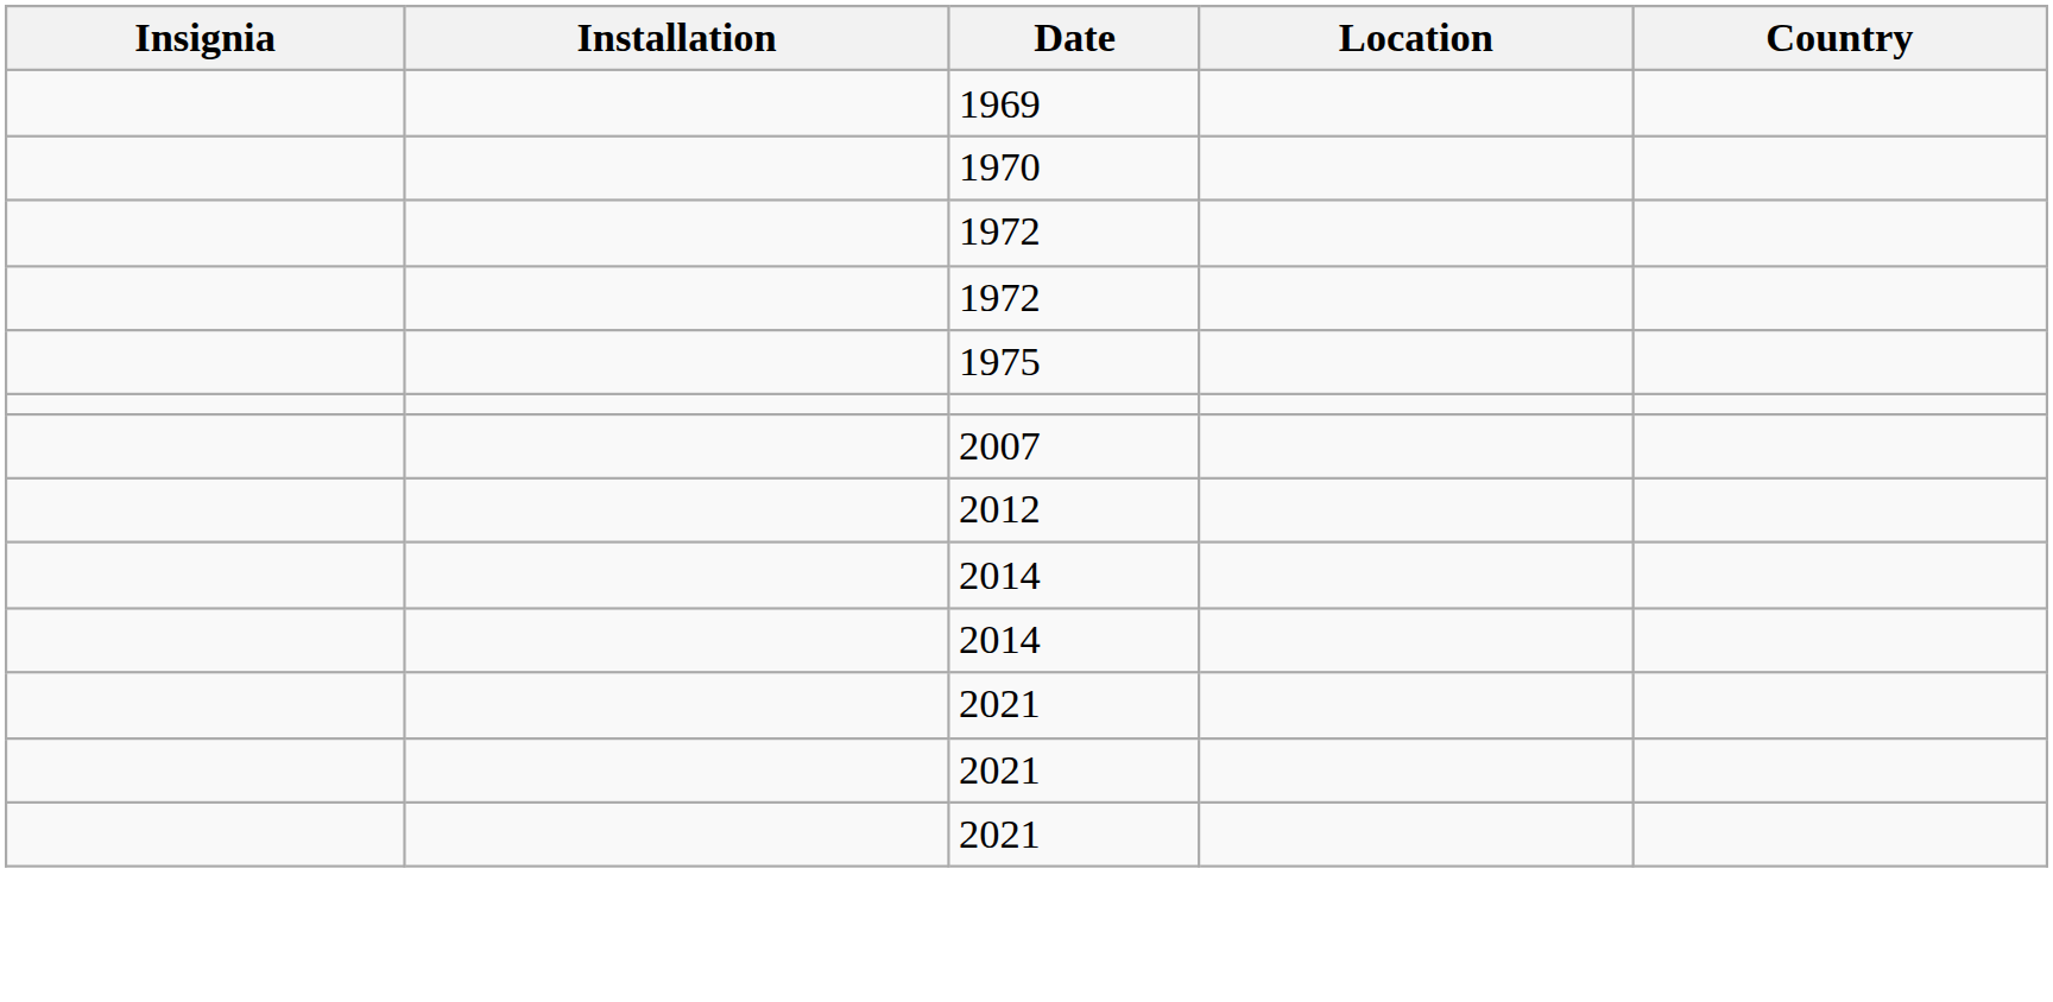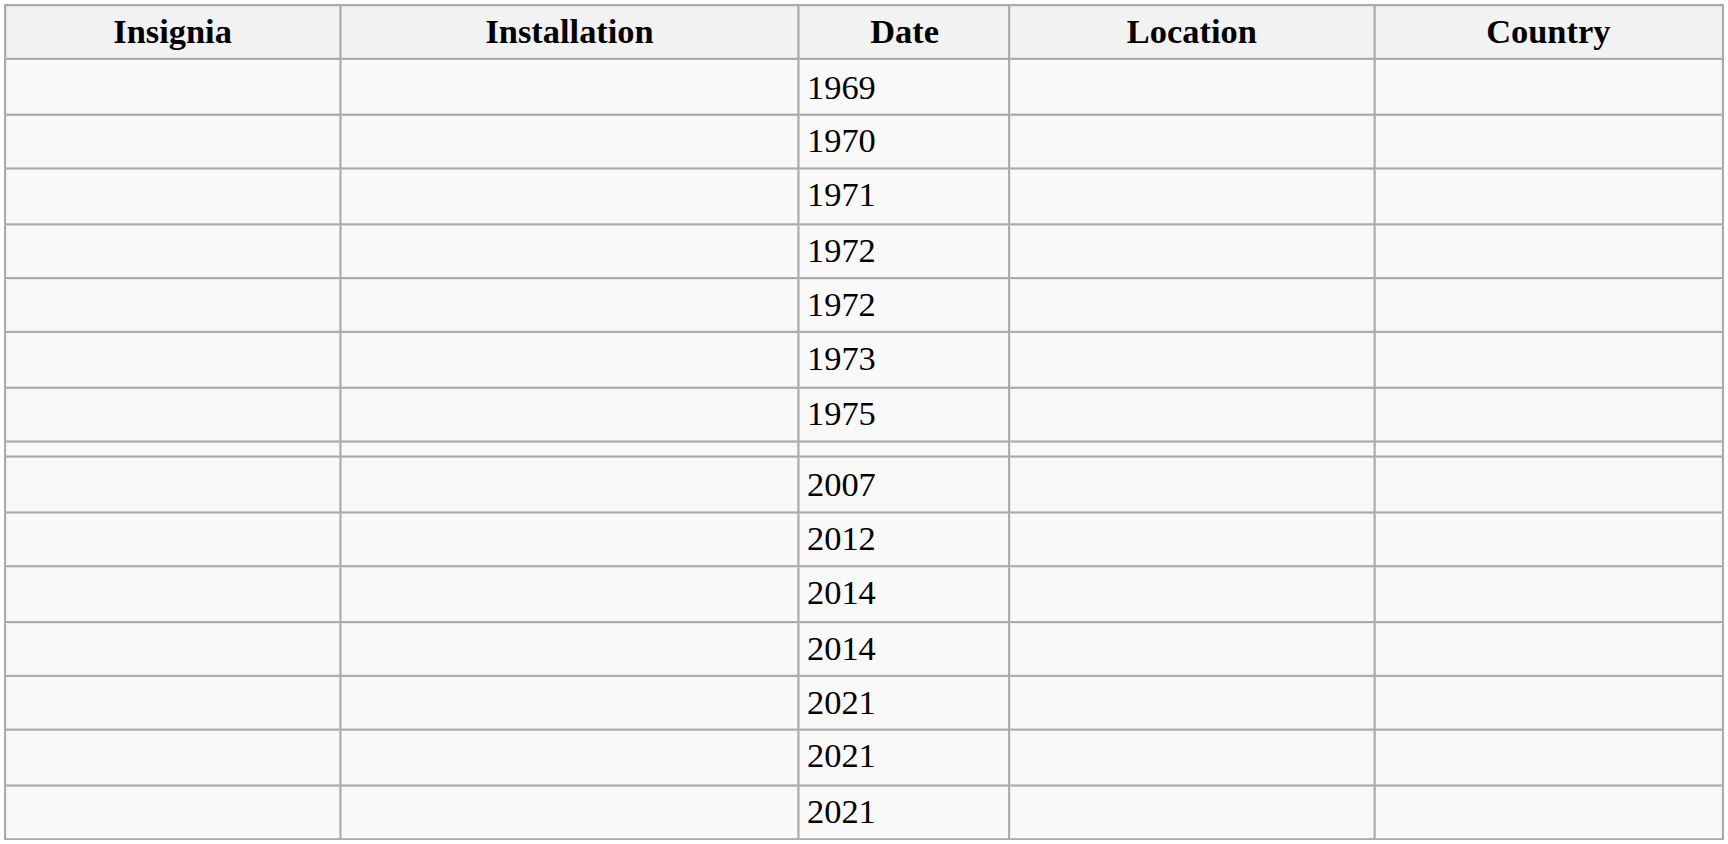+ row: 1971
+ row: 1973
